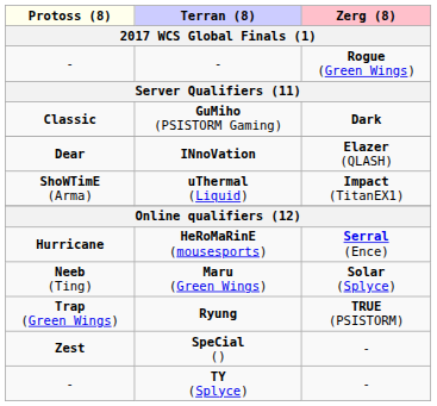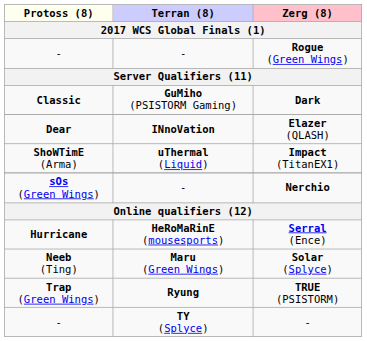+ row: sOs (Green Wings) | - | Nerchio
- row: Zest | SpeCial () | -
